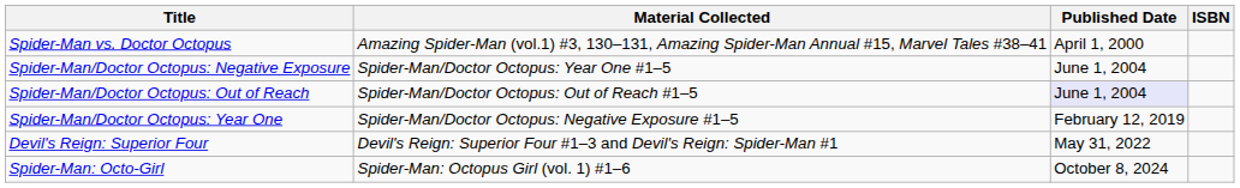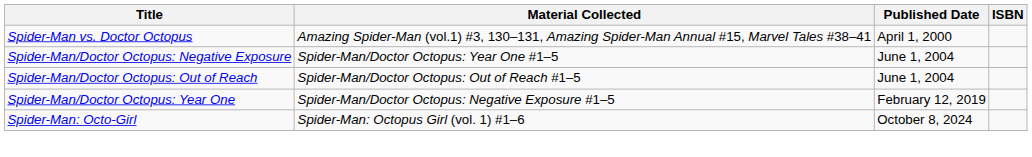Spider-Man/Doctor Octopus: Out of Reach | Published Date: lavender background -> no background
- row: Devil's Reign: Superior Four | Devil's Reign: Superior Four #1–3 and Devil's Reign: Spider-Man #1 | May 31, 2022
